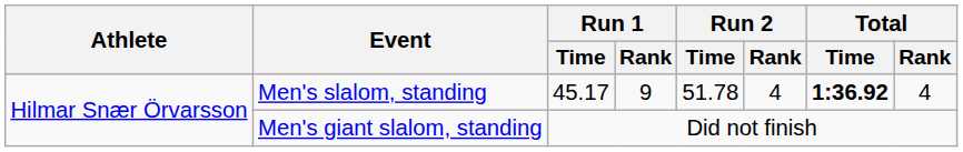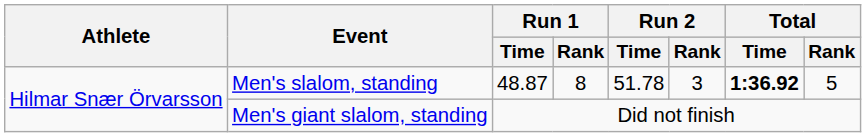Men's slalom, standing | Run 1 / Time: 45.17 -> 48.87
Men's slalom, standing | Run 1 / Rank: 9 -> 8
Men's slalom, standing | Run 2 / Rank: 4 -> 3
Men's slalom, standing | Total / Rank: 4 -> 5
